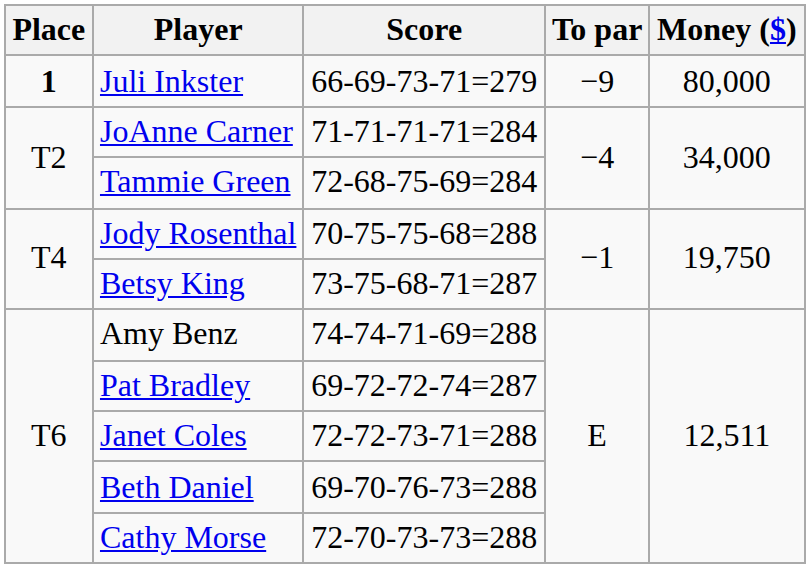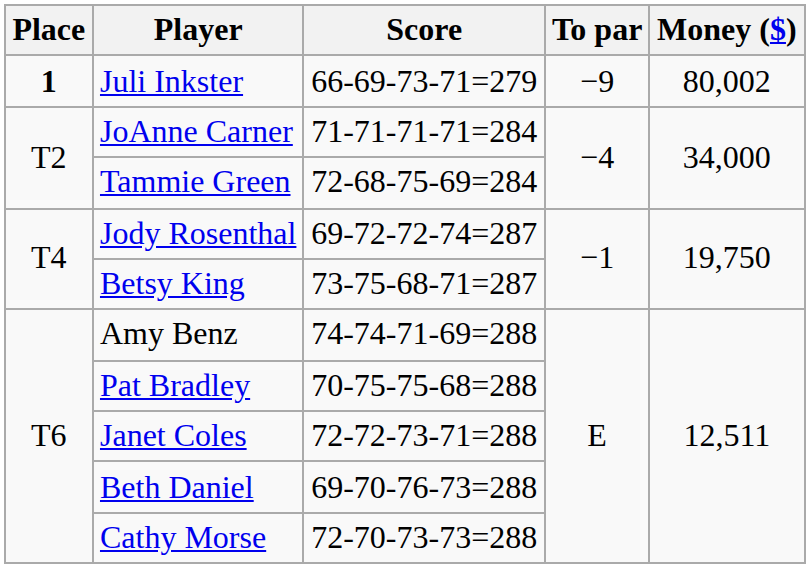Juli Inkster | Money ($): 80,000 -> 80,002
Jody Rosenthal | Score: 70-75-75-68=288 -> 69-72-72-74=287
Pat Bradley | Score: 69-72-72-74=287 -> 70-75-75-68=288
